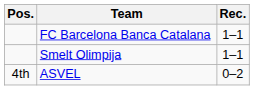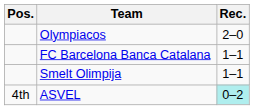+ row: Olympiacos | 2–0
ASVEL | Rec.: no background -> paleturquoise background
